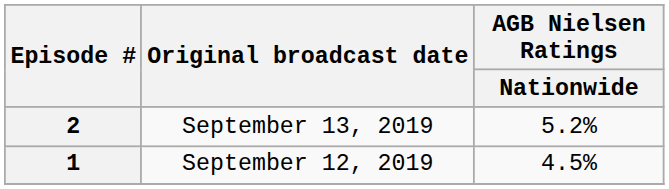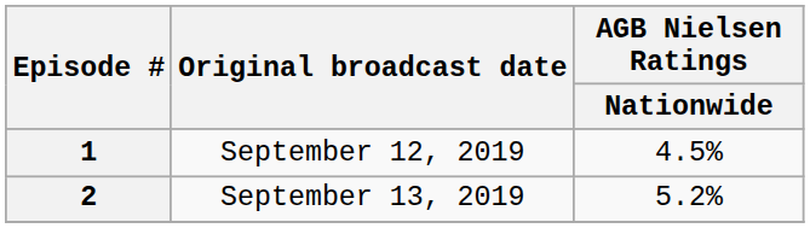rows swapped: 1 <-> 2
